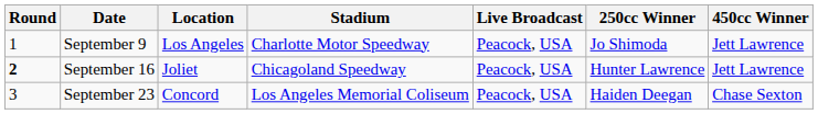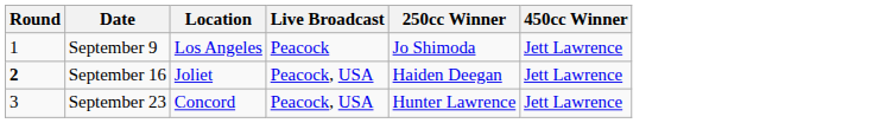- column: Stadium | Charlotte Motor Speedway | Chicagoland Speedway | Los Angeles Memorial Coliseum
September 9 | Live Broadcast: Peacock, USA -> Peacock
September 16 | 250cc Winner: Hunter Lawrence -> Haiden Deegan
September 23 | 250cc Winner: Haiden Deegan -> Hunter Lawrence
September 23 | 450cc Winner: Chase Sexton -> Jett Lawrence
